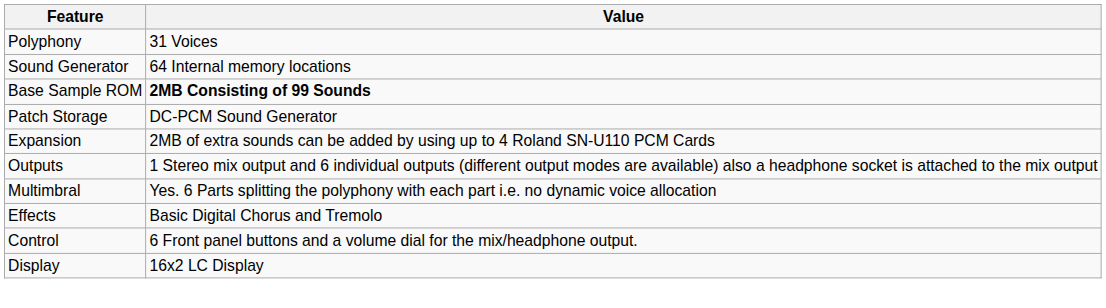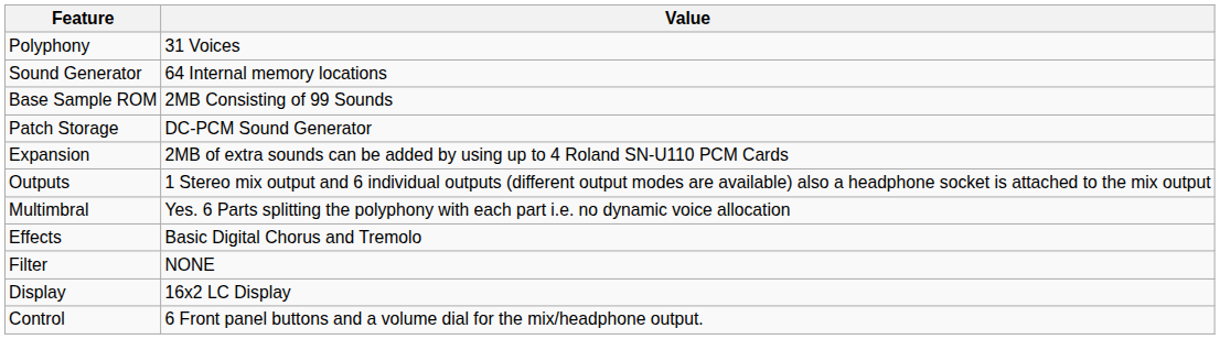Base Sample ROM | Value: bold -> normal
+ row: Filter | NONE
rows swapped: Display <-> Control
